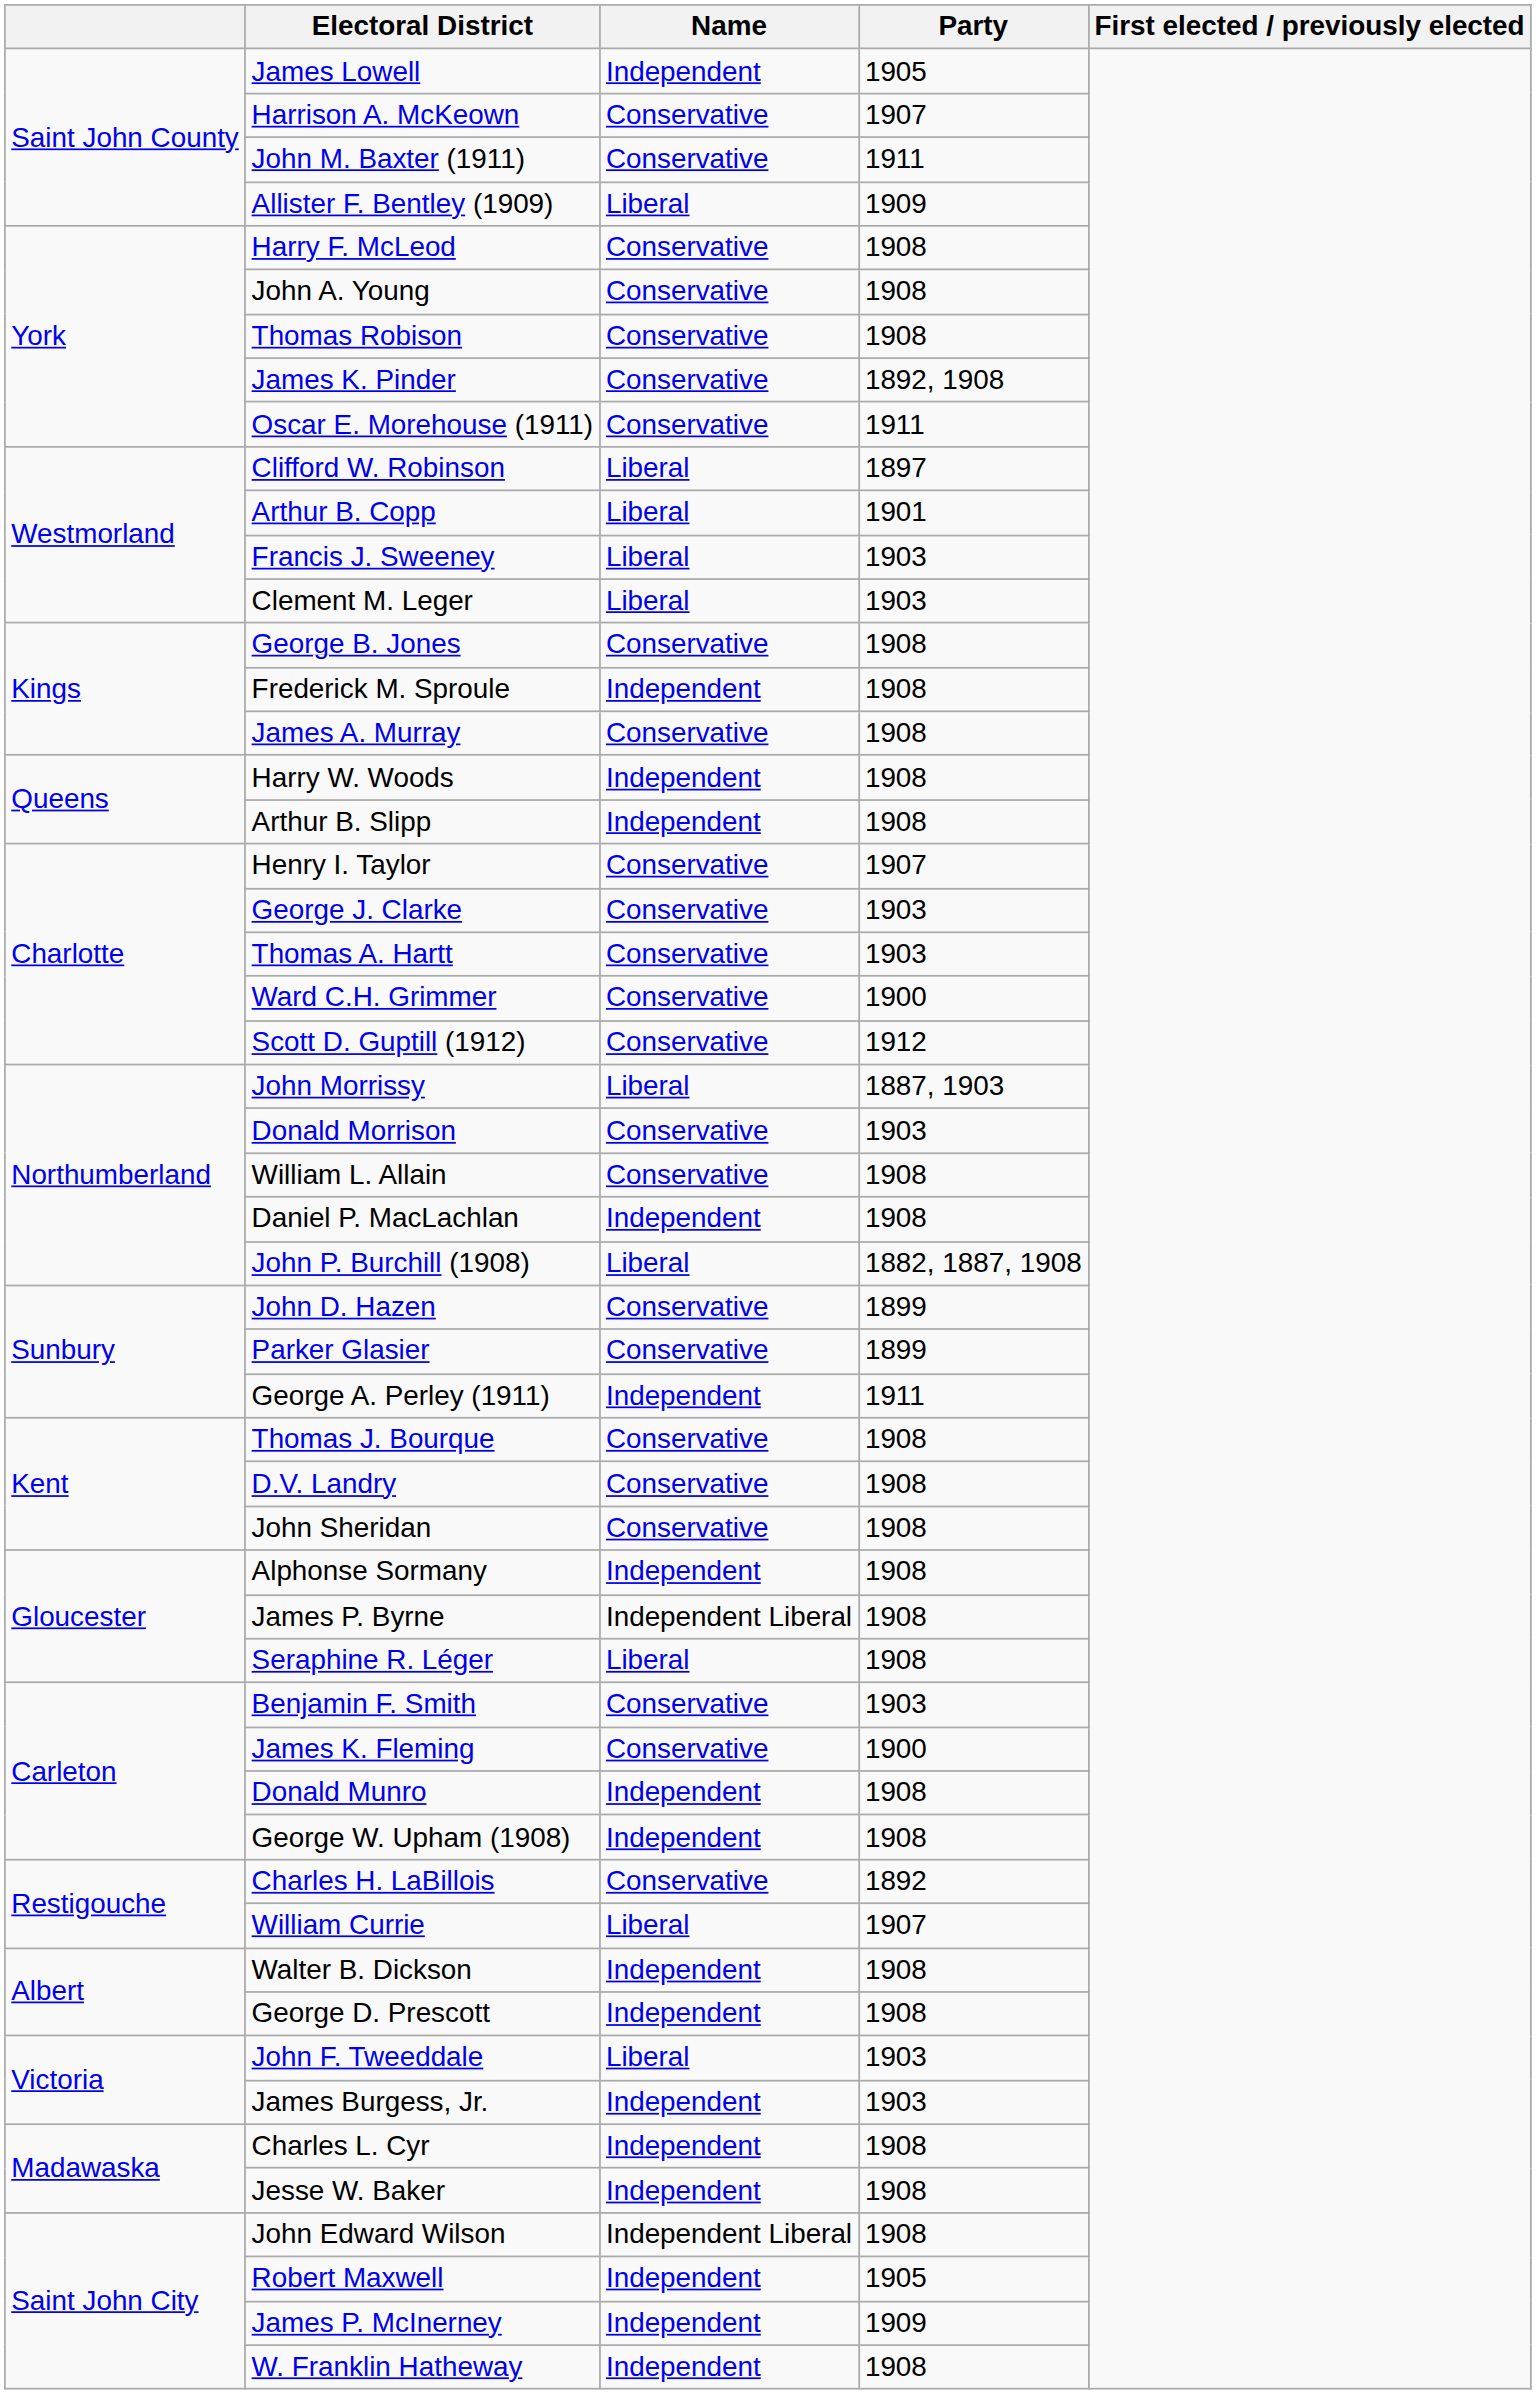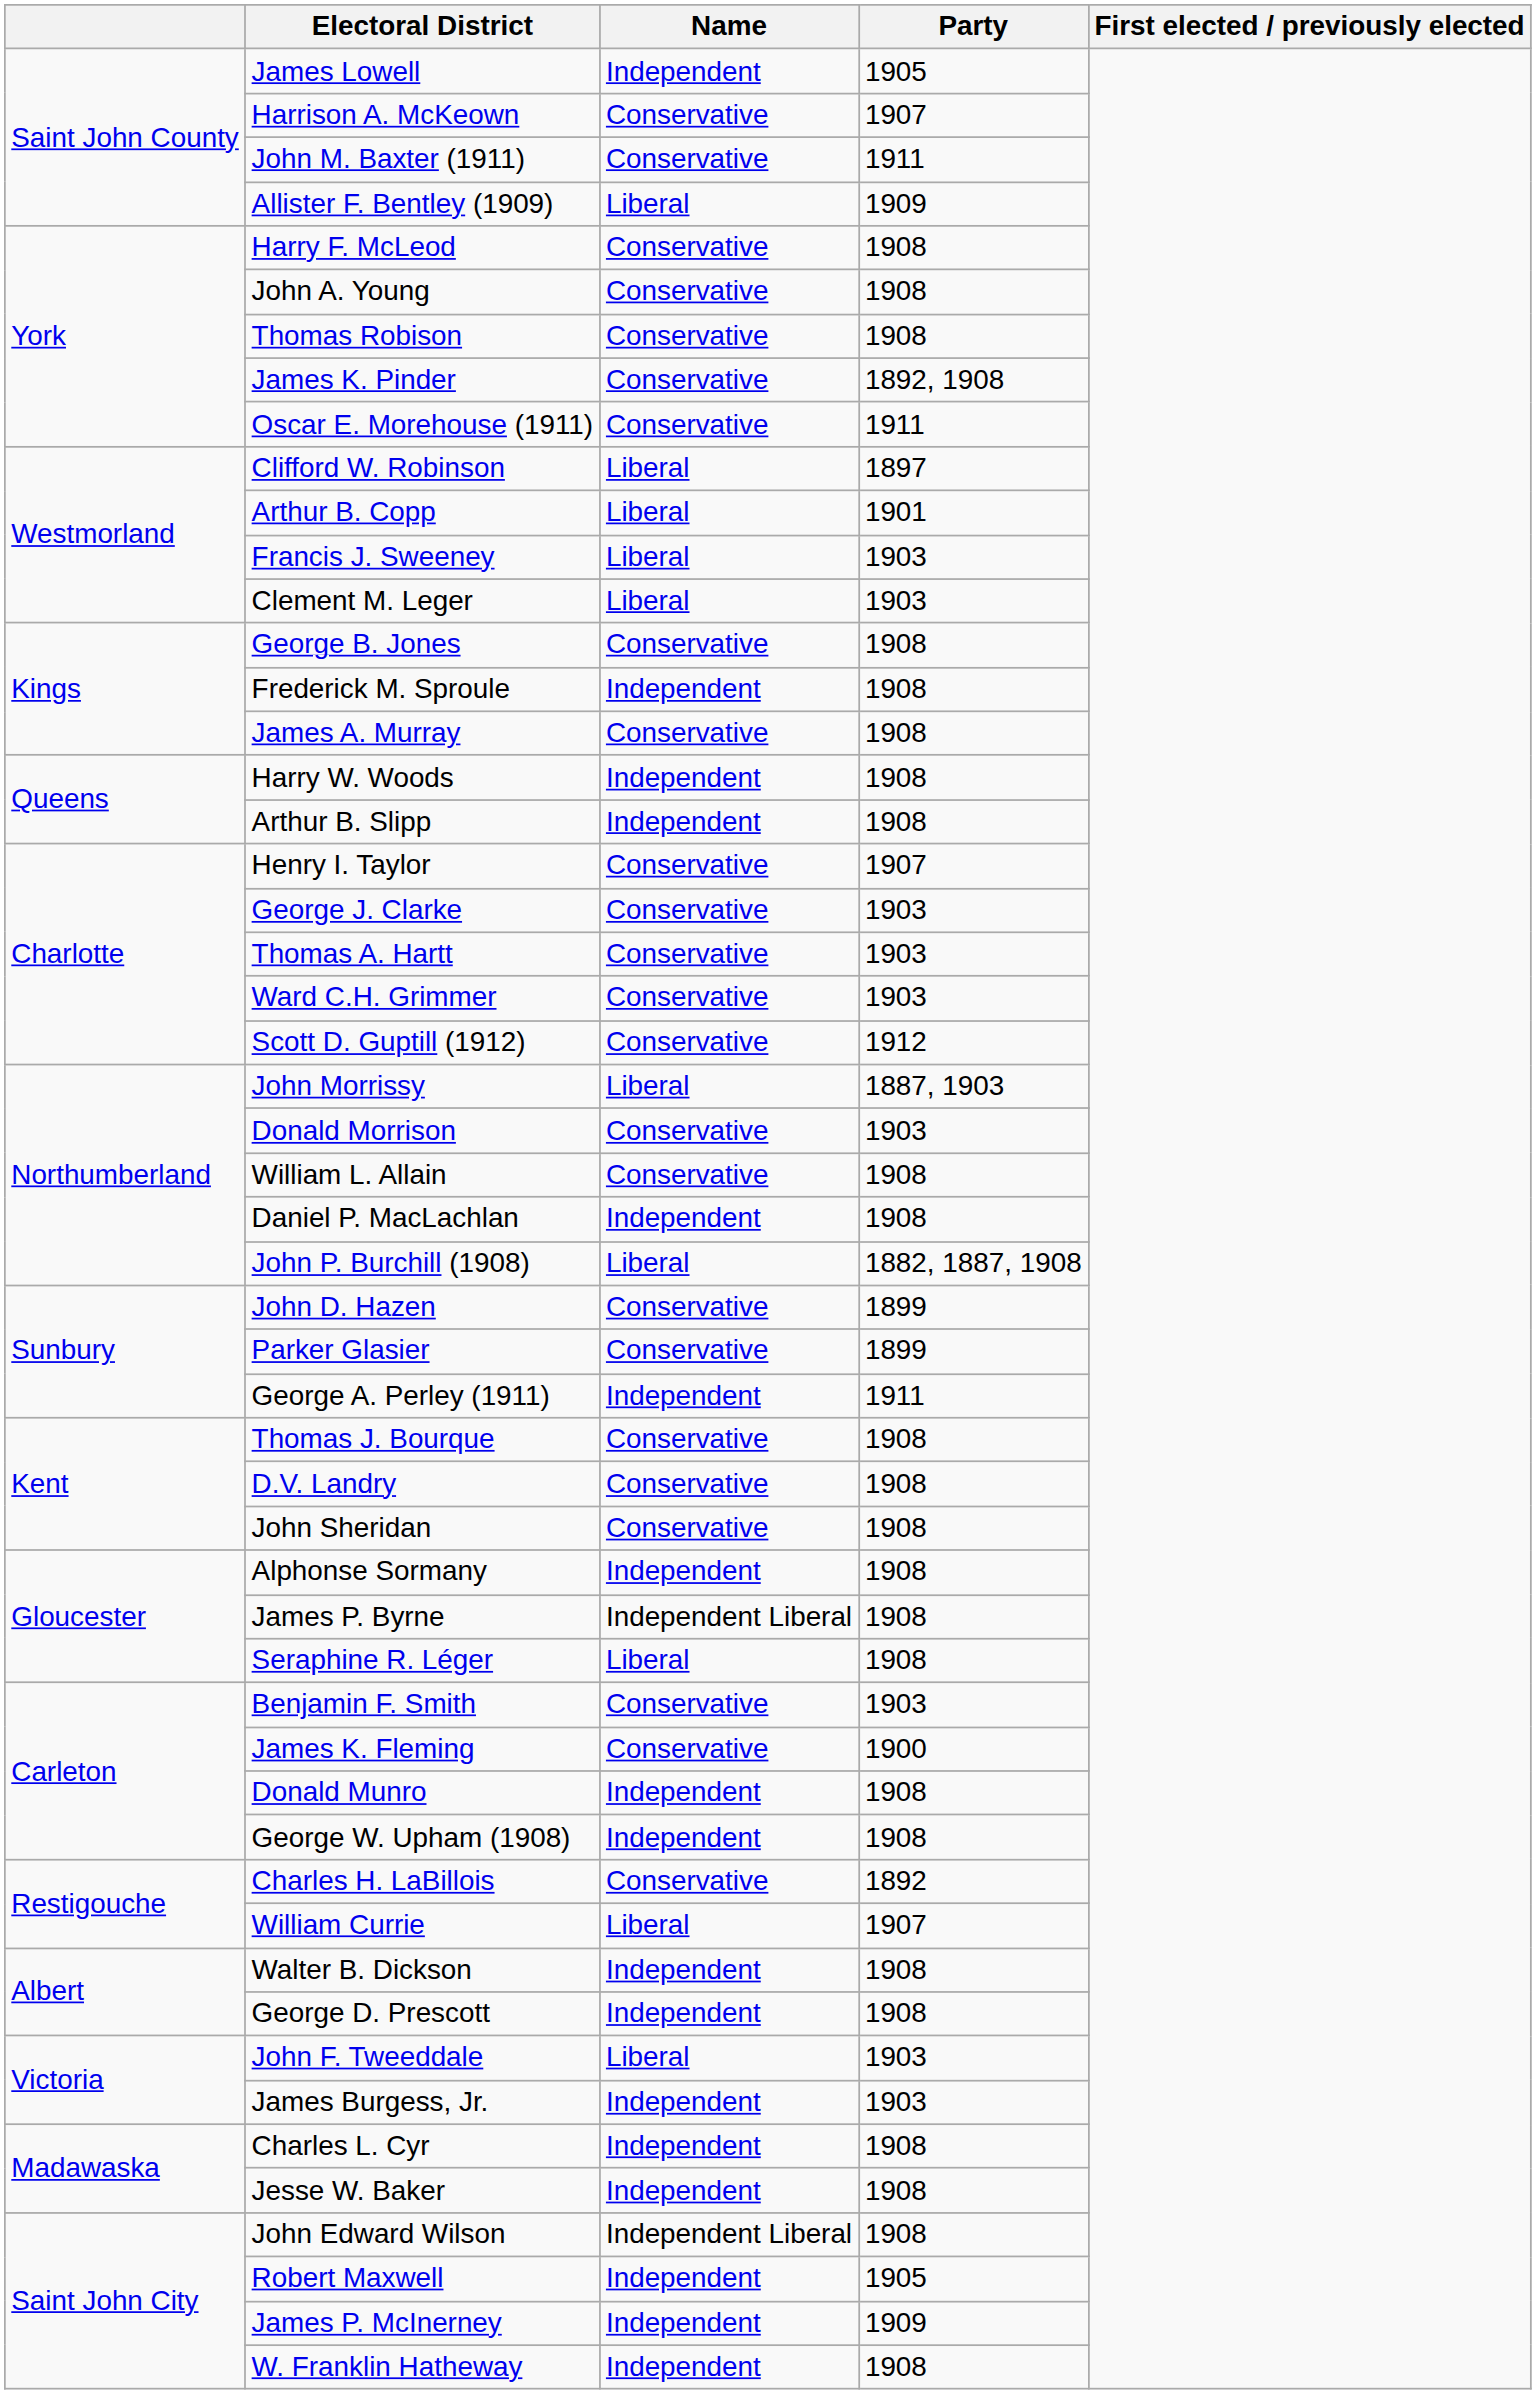Ward C.H. Grimmer | Party: 1900 -> 1903
